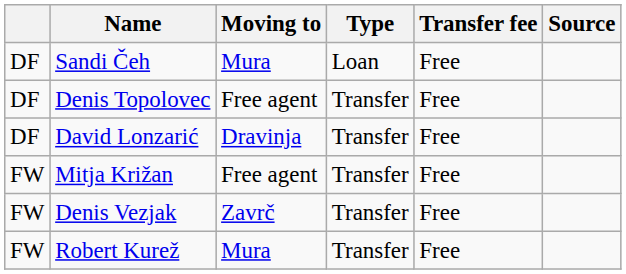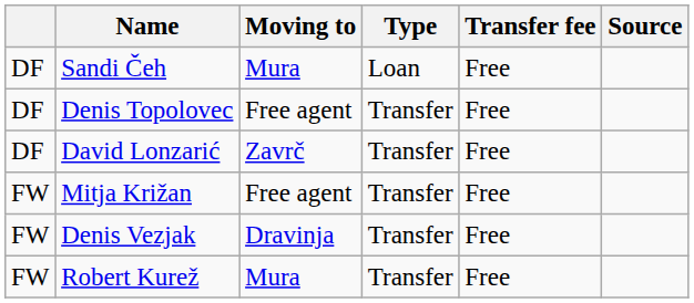David Lonzarić | Moving to: Dravinja -> Zavrč
Denis Vezjak | Moving to: Zavrč -> Dravinja
